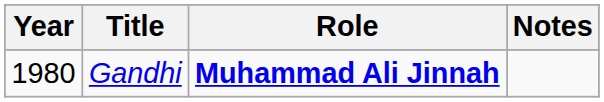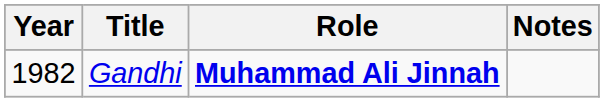Gandhi | Year: 1980 -> 1982
